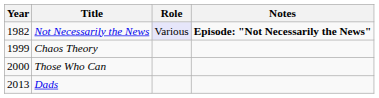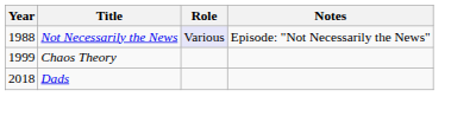Not Necessarily the News | Year: 1982 -> 1988
Not Necessarily the News | Notes: bold -> normal
- row: 2000 | Those Who Can
Dads | Year: 2013 -> 2018
